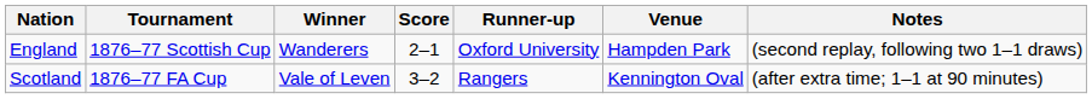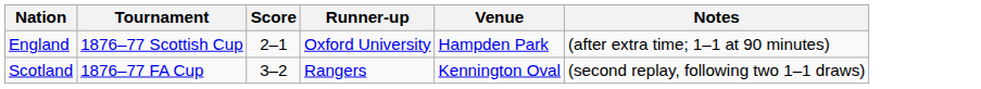- column: Winner | Wanderers | Vale of Leven
England | Notes: (second replay, following two 1–1 draws) -> (after extra time; 1–1 at 90 minutes)
Scotland | Notes: (after extra time; 1–1 at 90 minutes) -> (second replay, following two 1–1 draws)
